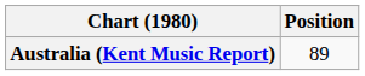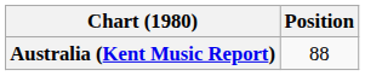Australia (Kent Music Report) | Position: 89 -> 88
